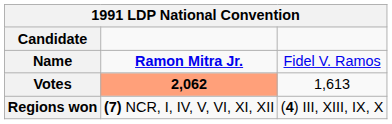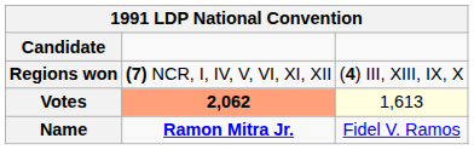rows swapped: Name <-> Regions won
Votes | column 3: no background -> lightyellow background
